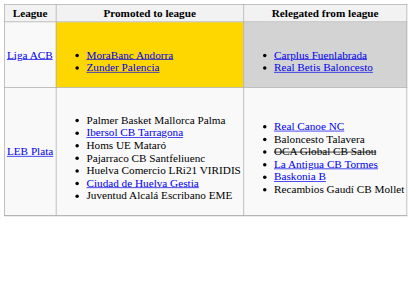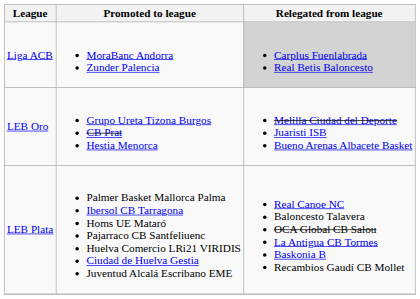Liga ACB | Promoted to league: gold background -> no background
+ row: LEB Oro | Grupo Ureta Tizona Burgos CB Prat Hestia Menorca | Melilla Ciudad del Deporte Juaristi ISB Bueno Arenas Albacete Basket
